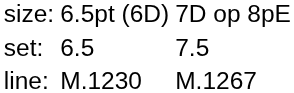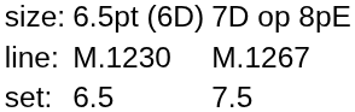rows swapped: set: <-> line:
